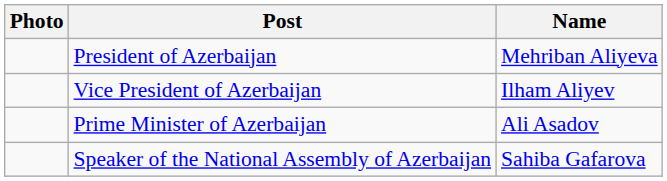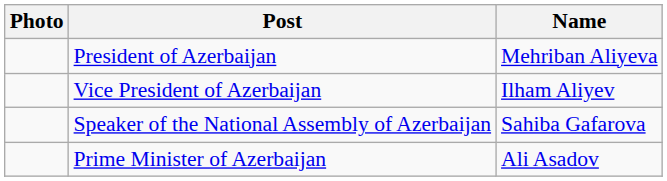rows swapped: Prime Minister of Azerbaijan <-> Speaker of the National Assembly of Azerbaijan
